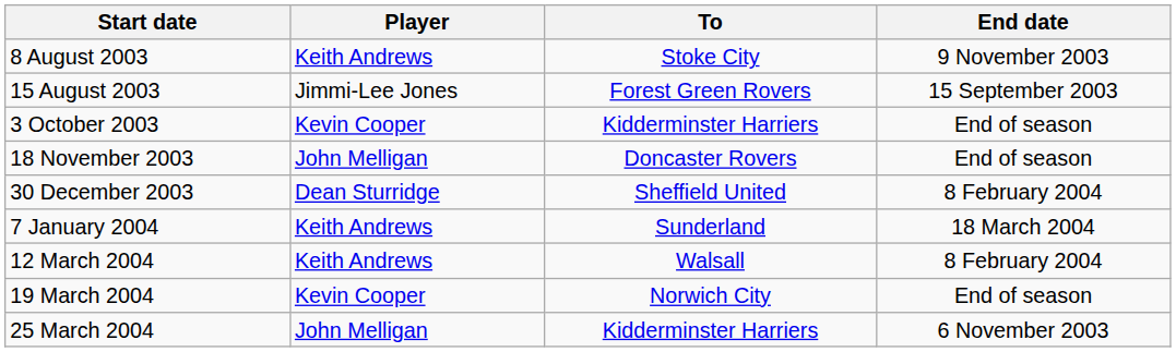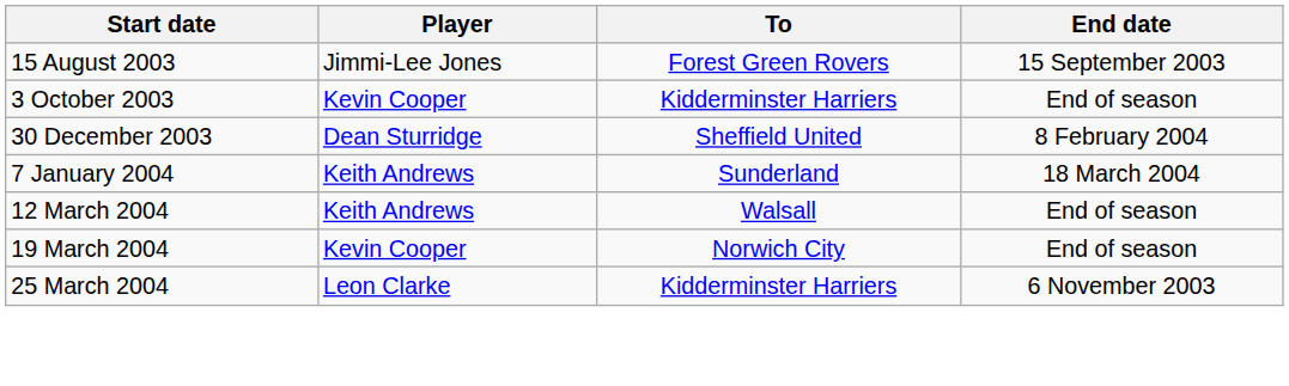- row: 8 August 2003 | Keith Andrews | Stoke City | 9 November 2003
- row: 18 November 2003 | John Melligan | Doncaster Rovers | End of season
12 March 2004 | End date: 8 February 2004 -> End of season
25 March 2004 | Player: John Melligan -> Leon Clarke
